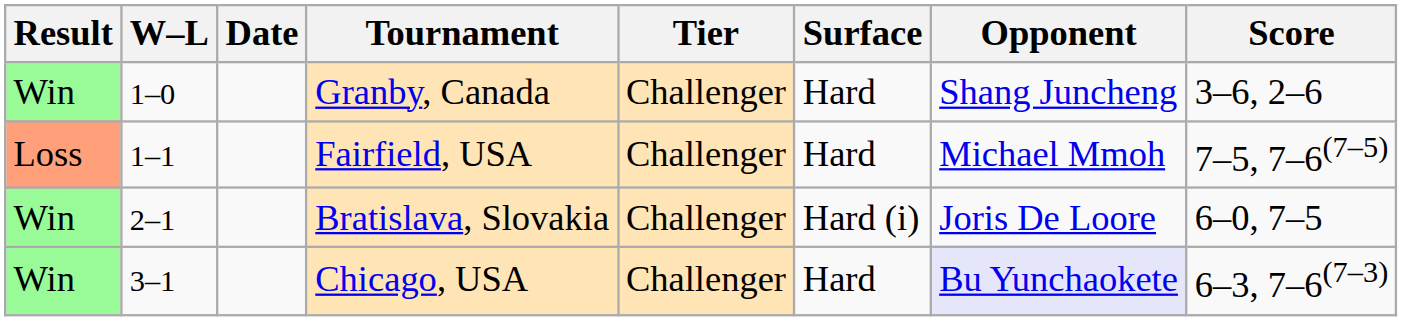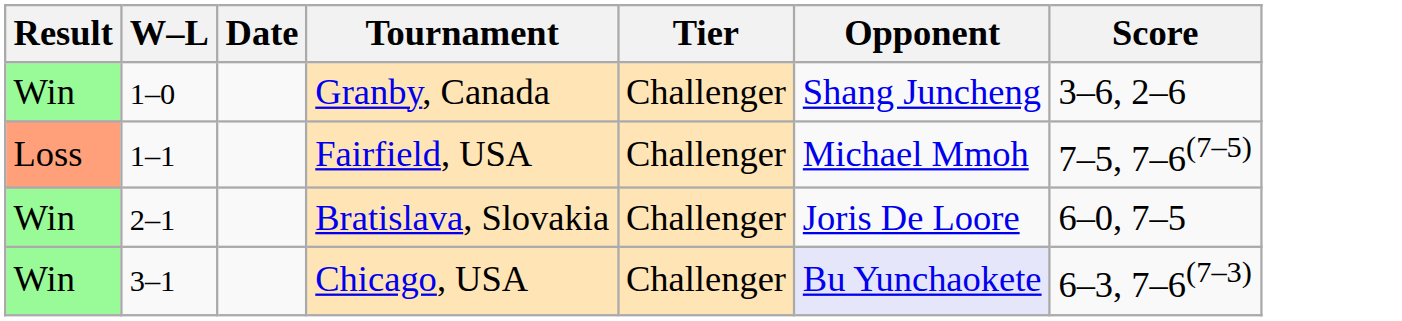- column: Surface | Hard | Hard | Hard (i) | Hard
